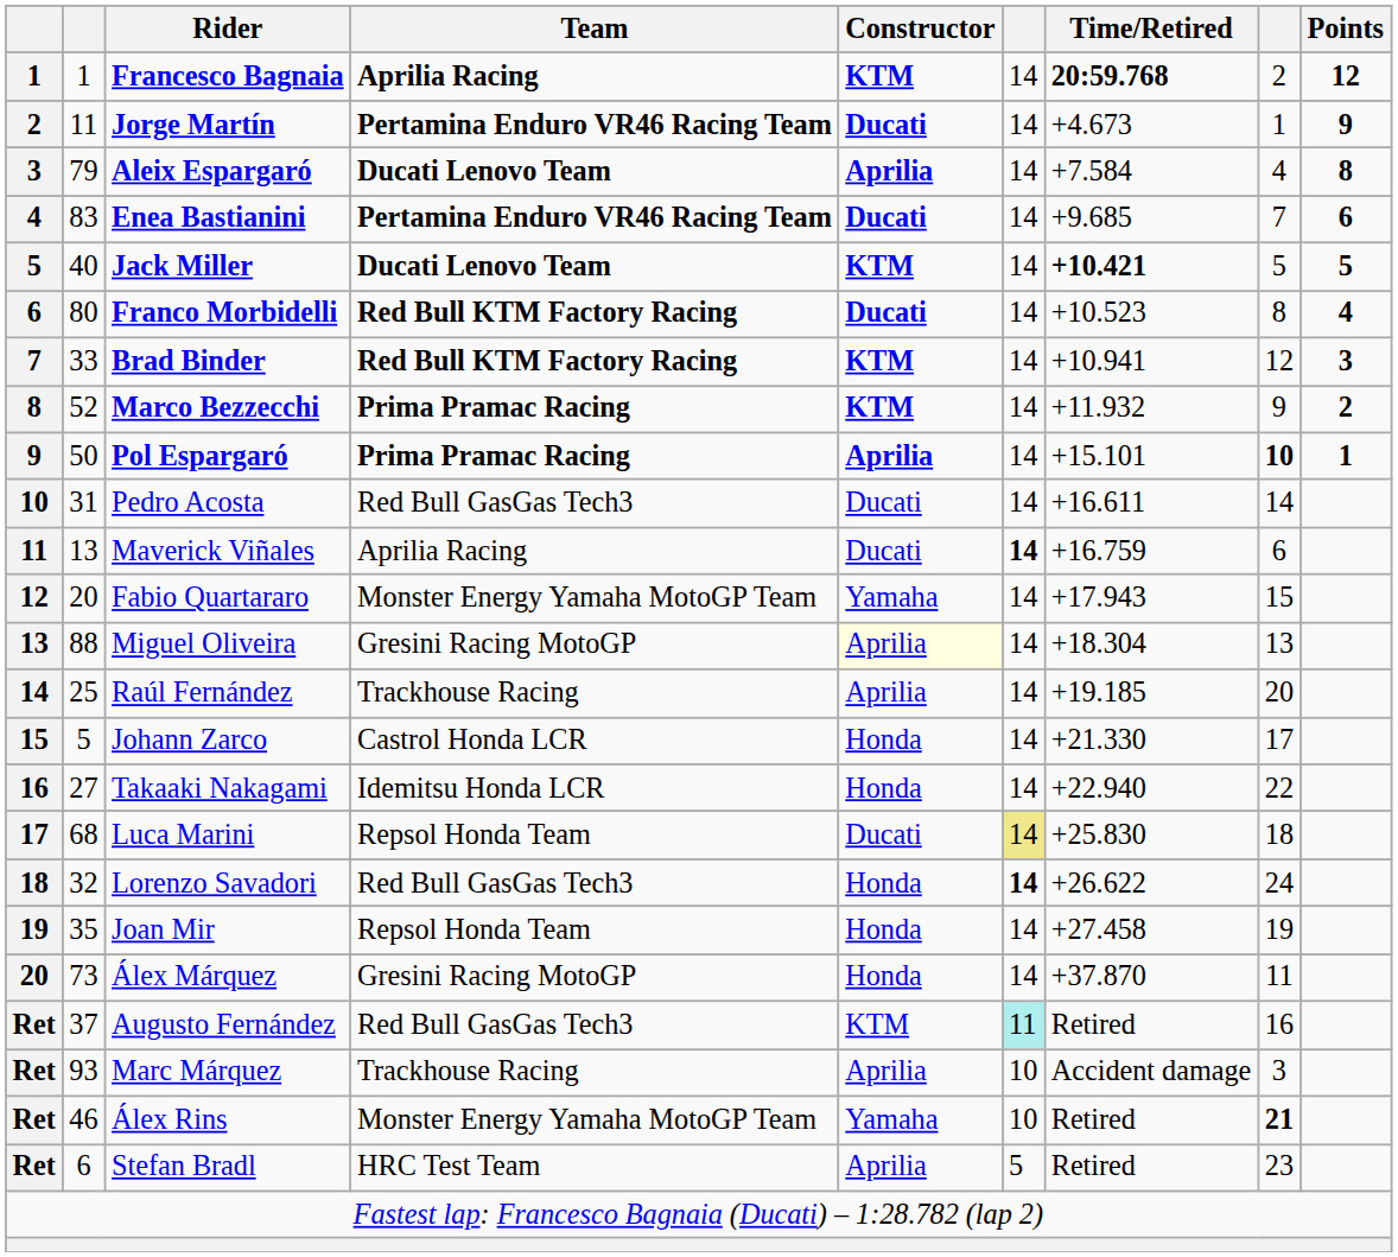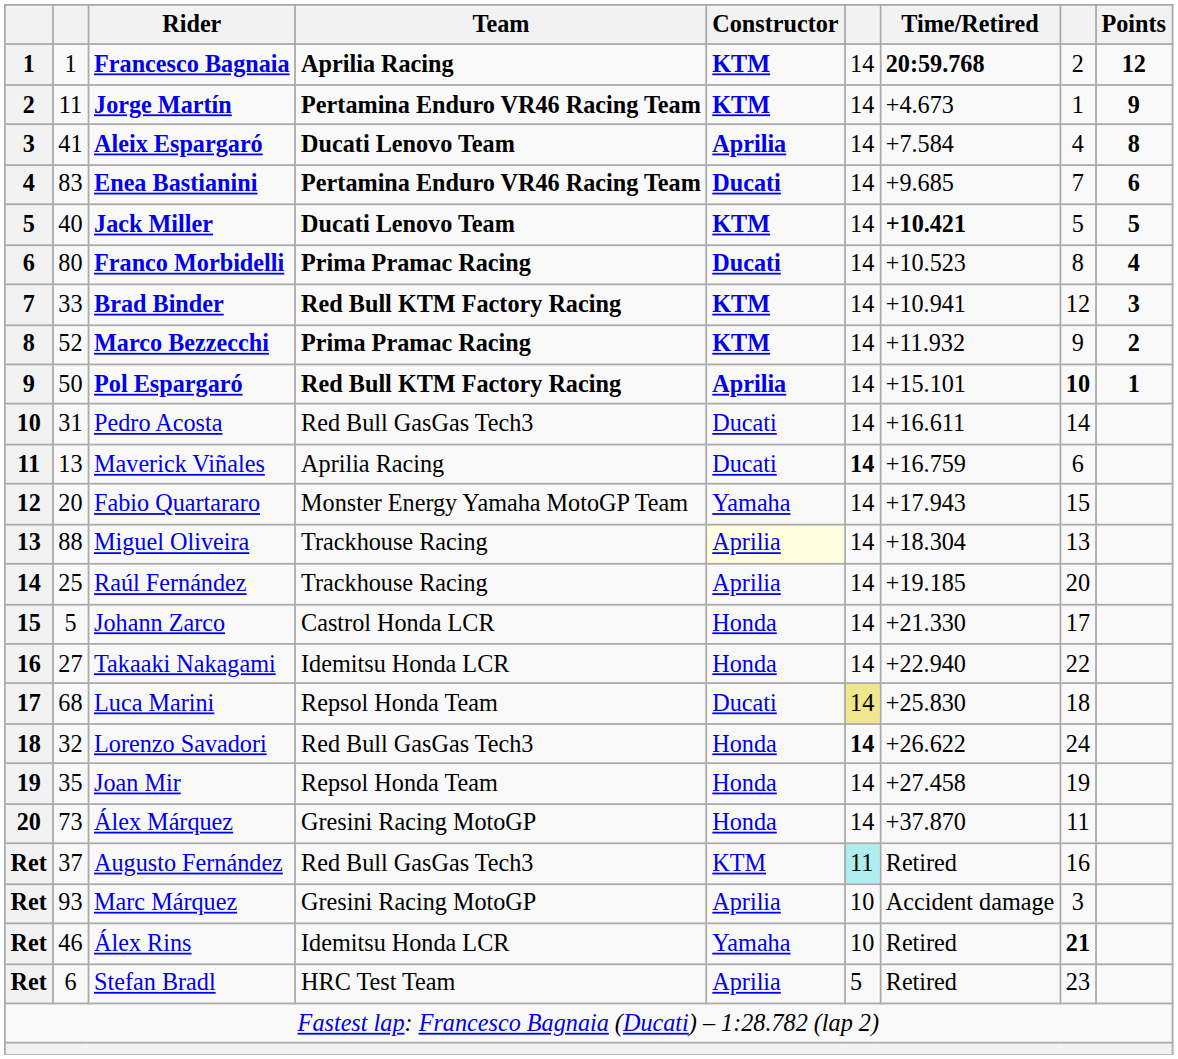Jorge Martín | Constructor: Ducati -> KTM
Aleix Espargaró | column 2: 79 -> 41
Franco Morbidelli | Team: Red Bull KTM Factory Racing -> Prima Pramac Racing
Pol Espargaró | Team: Prima Pramac Racing -> Red Bull KTM Factory Racing
Miguel Oliveira | Team: Gresini Racing MotoGP -> Trackhouse Racing
Marc Márquez | Team: Trackhouse Racing -> Gresini Racing MotoGP
Álex Rins | Team: Monster Energy Yamaha MotoGP Team -> Idemitsu Honda LCR
